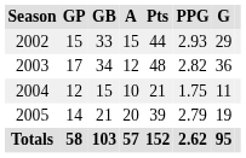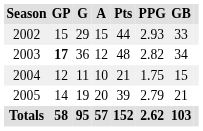columns swapped: G <-> GB
2003 | GP: normal -> bold
